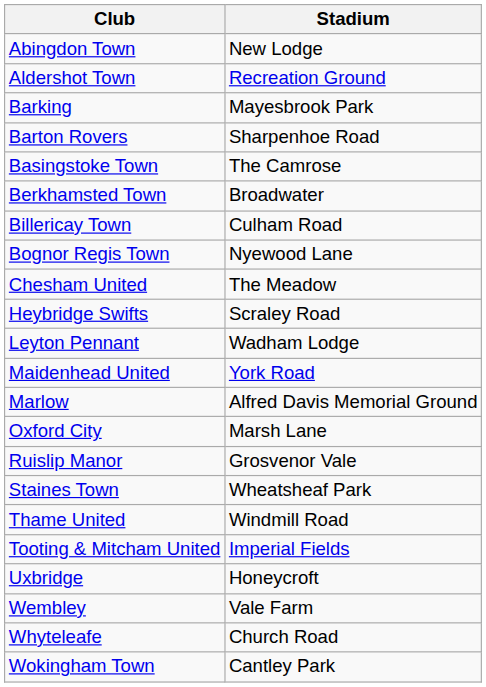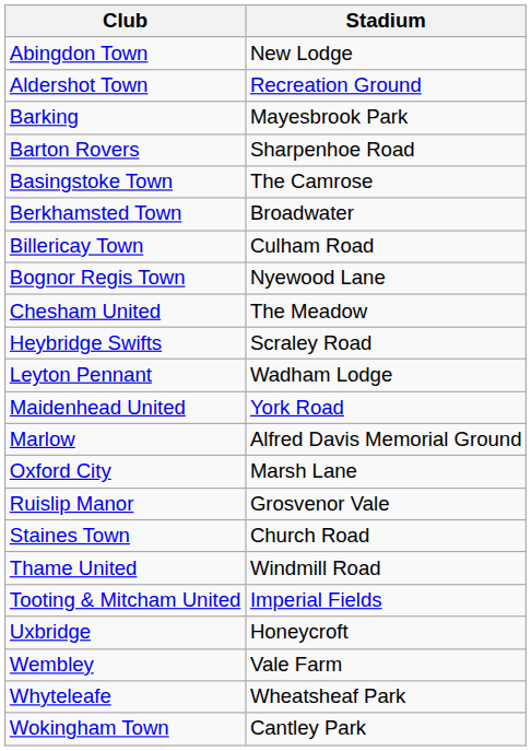Staines Town | Stadium: Wheatsheaf Park -> Church Road
Whyteleafe | Stadium: Church Road -> Wheatsheaf Park
